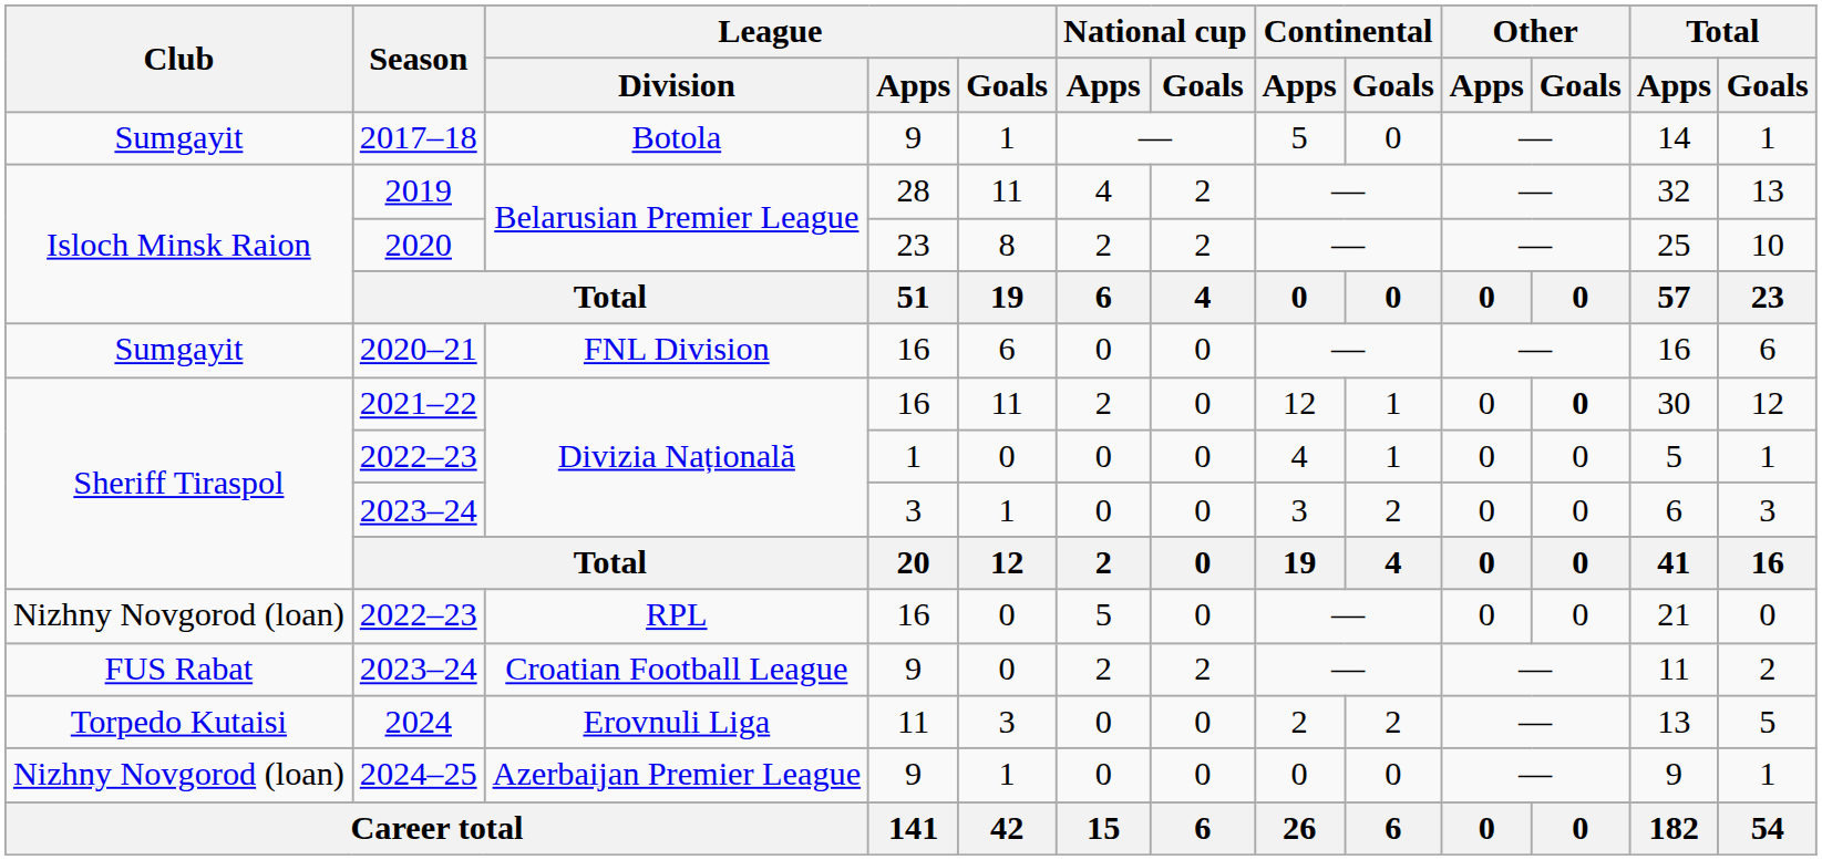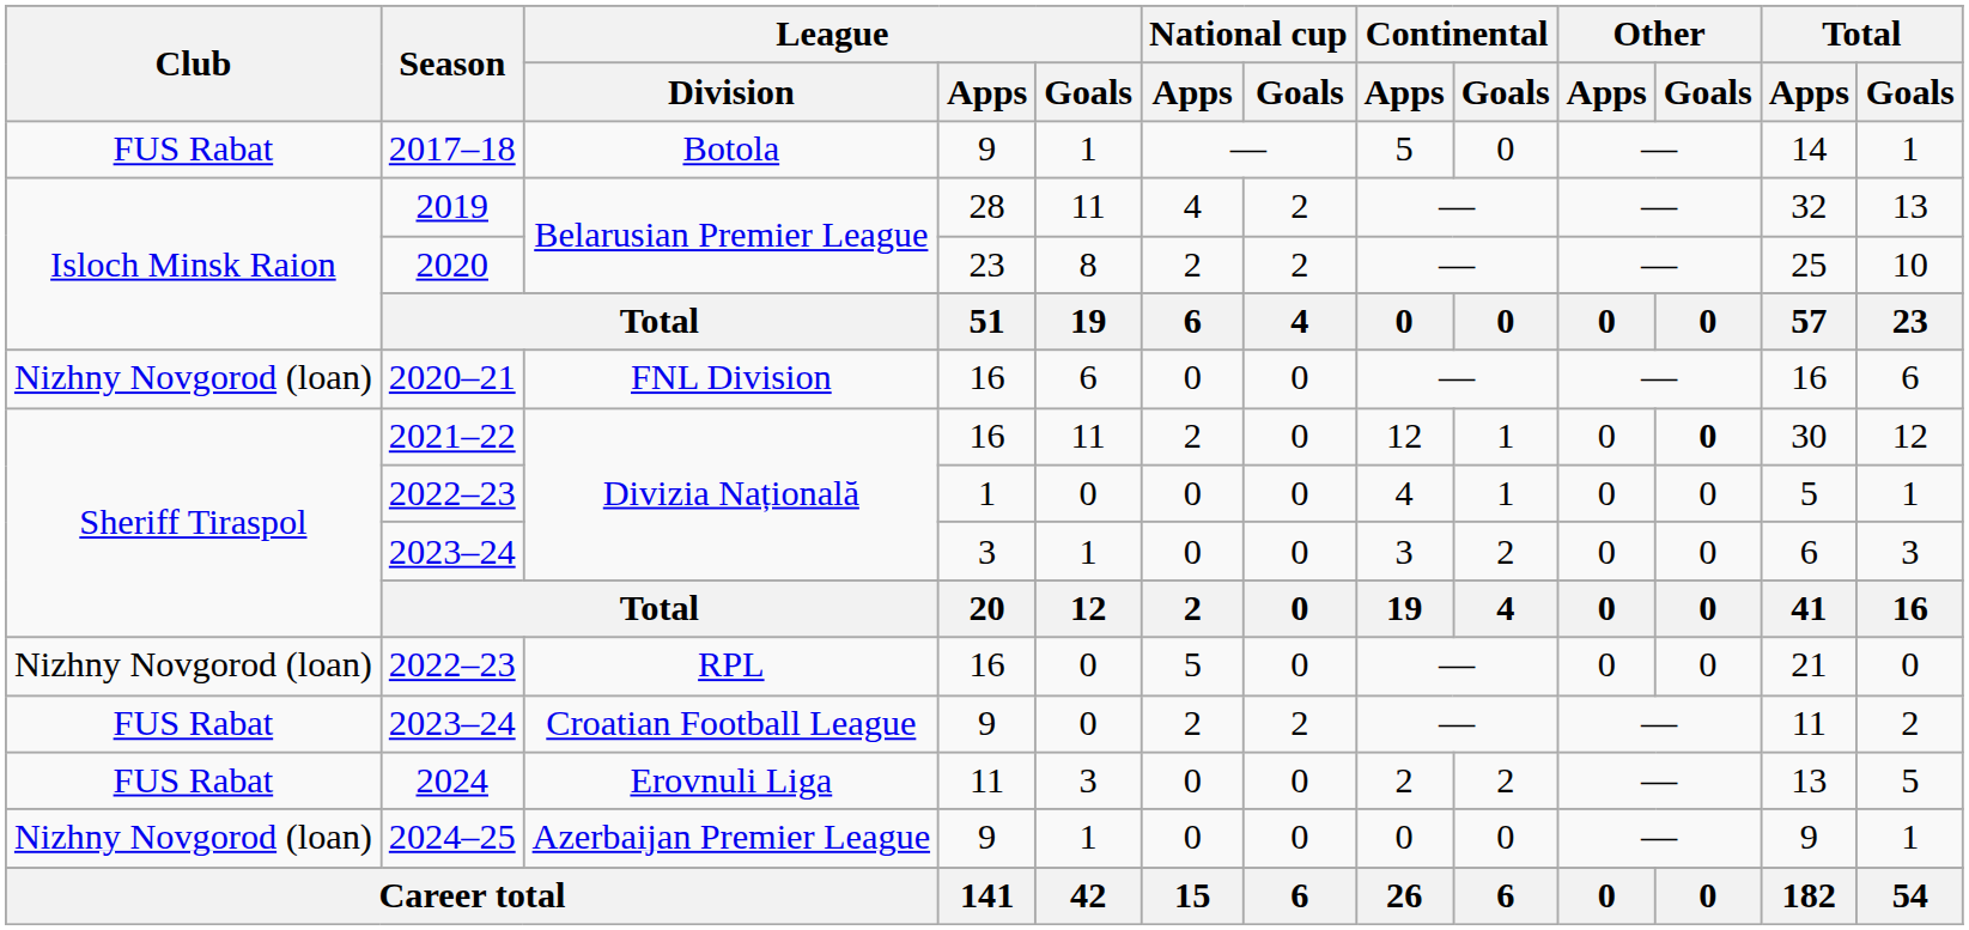2017–18 | Club: Sumgayit -> FUS Rabat
2020–21 | Club: Sumgayit -> Nizhny Novgorod (loan)
2024 | Club: Torpedo Kutaisi -> FUS Rabat
